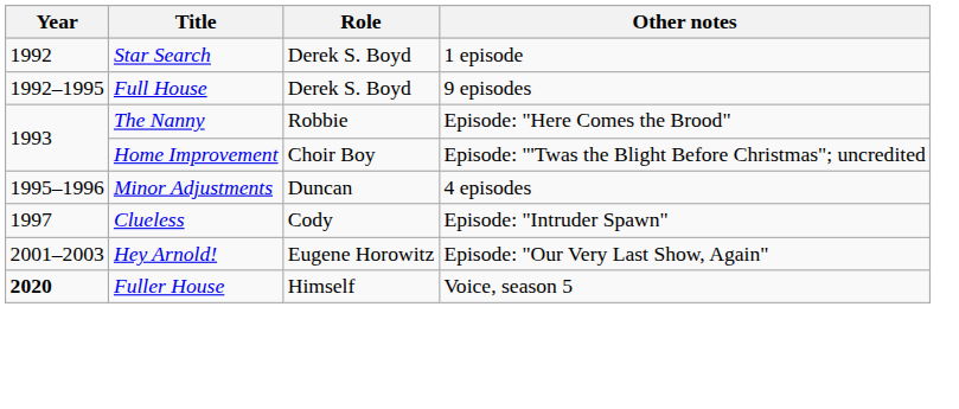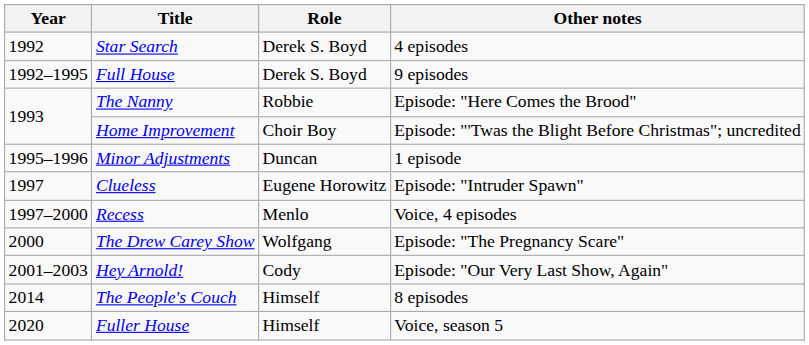Star Search | Other notes: 1 episode -> 4 episodes
Minor Adjustments | Other notes: 4 episodes -> 1 episode
Clueless | Role: Cody -> Eugene Horowitz
+ row: 1997–2000 | Recess | Menlo | Voice, 4 episodes
+ row: 2000 | The Drew Carey Show | Wolfgang | Episode: "The Pregnancy Scare"
Hey Arnold! | Role: Eugene Horowitz -> Cody
+ row: 2014 | The People's Couch | Himself | 8 episodes
Fuller House | Year: bold -> normal
